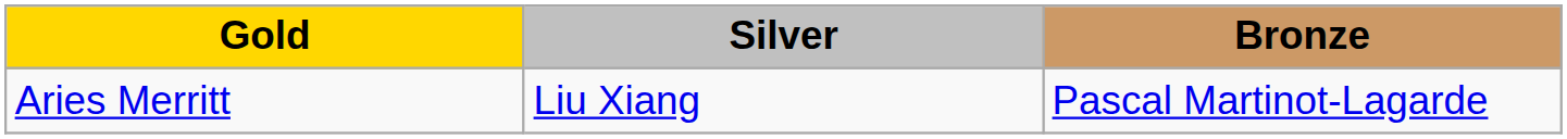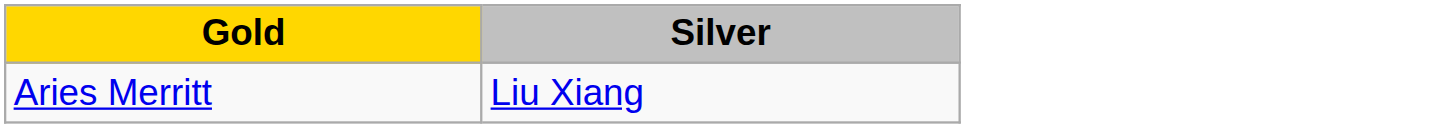- column: Bronze | Pascal Martinot-Lagarde
